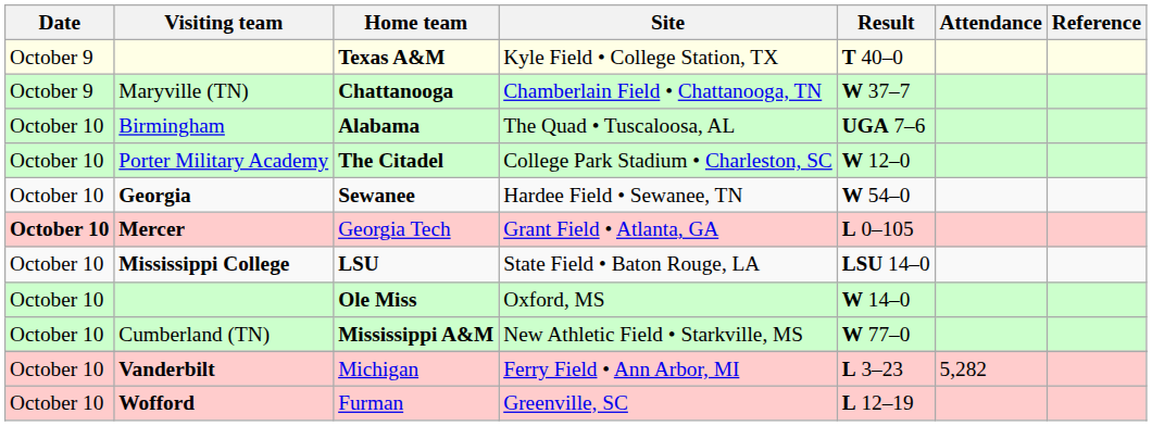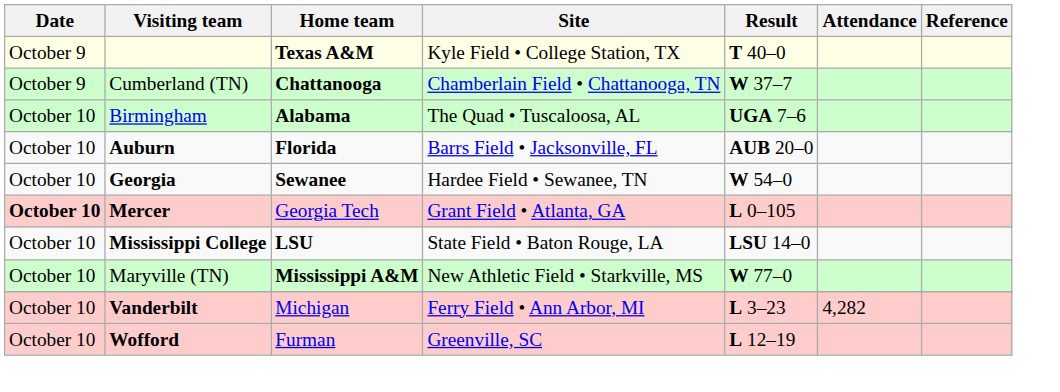Chattanooga | Visiting team: Maryville (TN) -> Cumberland (TN)
+ row: October 10 | Auburn | Florida | Barrs Field • Jacksonville, FL | AUB 20–0
- row: October 10 | Porter Military Academy | The Citadel | College Park Stadium • Charleston, SC | W 12–0
- row: October 10 | Ole Miss | Oxford, MS | W 14–0
Mississippi A&M | Visiting team: Cumberland (TN) -> Maryville (TN)
Michigan | Attendance: 5,282 -> 4,282
